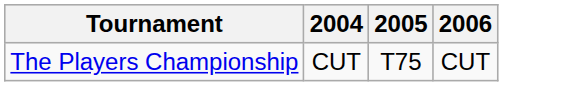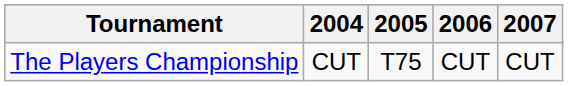+ column: 2007 | CUT
